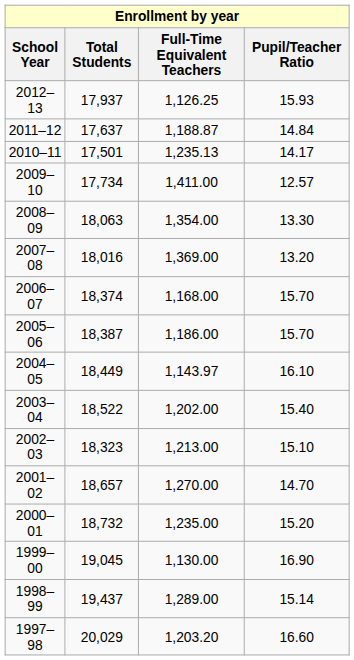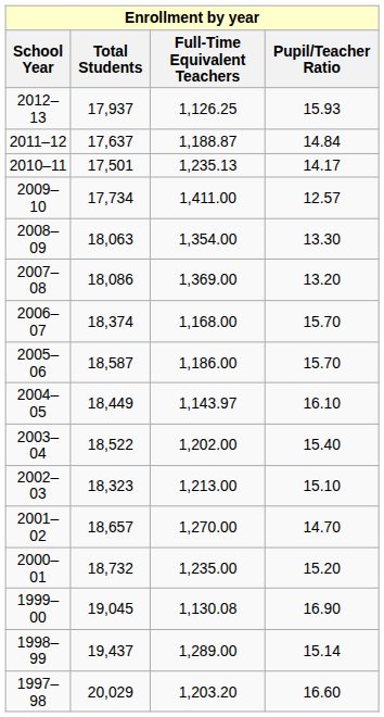2007–08 | Total Students: 18,016 -> 18,086
2005–06 | Total Students: 18,387 -> 18,587
1999–00 | Full-Time Equivalent Teachers: 1,130.00 -> 1,130.08
